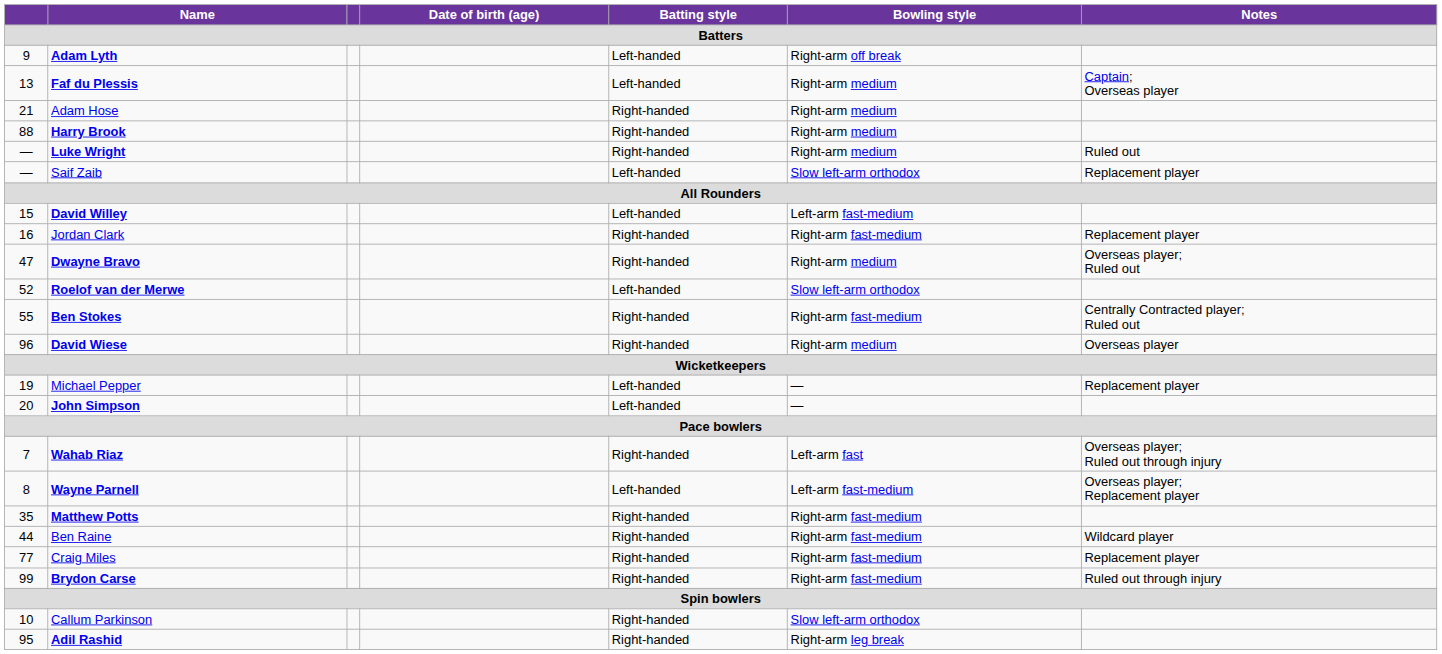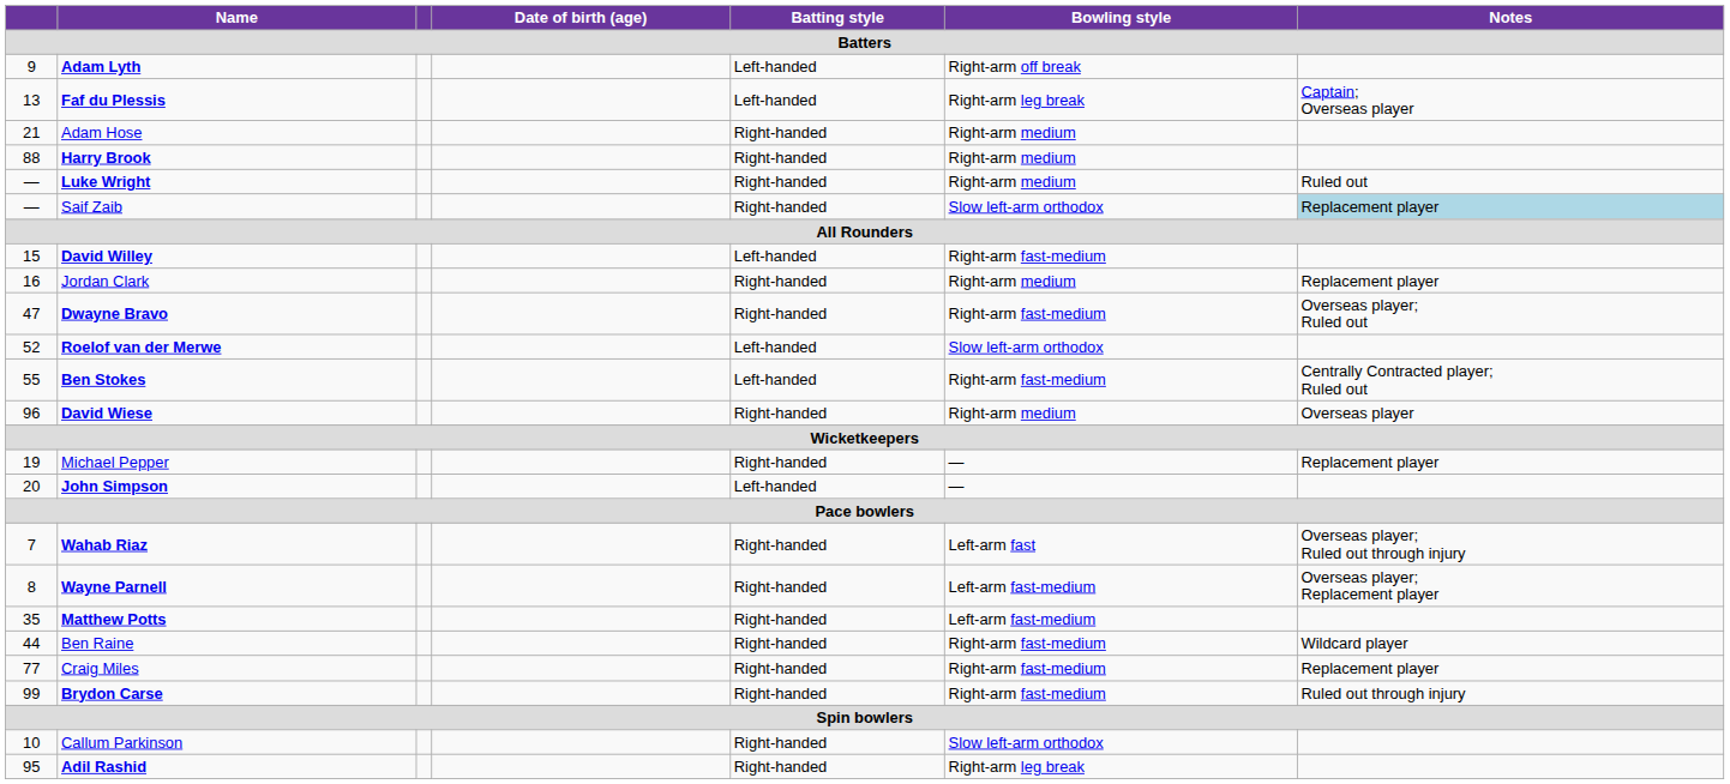Faf du Plessis | Bowling style: Right-arm medium -> Right-arm leg break
Saif Zaib | Batting style: Left-handed -> Right-handed
Saif Zaib | Notes: no background -> lightblue background
David Willey | Bowling style: Left-arm fast-medium -> Right-arm fast-medium
Jordan Clark | Bowling style: Right-arm fast-medium -> Right-arm medium
Dwayne Bravo | Bowling style: Right-arm medium -> Right-arm fast-medium
Ben Stokes | Batting style: Right-handed -> Left-handed
Michael Pepper | Batting style: Left-handed -> Right-handed
Wayne Parnell | Batting style: Left-handed -> Right-handed
Matthew Potts | Bowling style: Right-arm fast-medium -> Left-arm fast-medium
